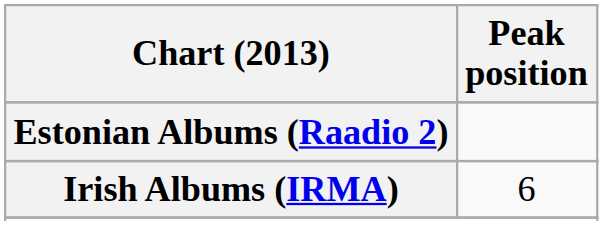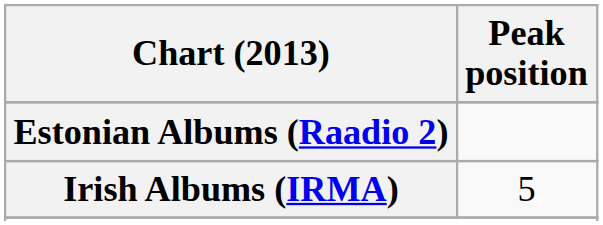Irish Albums (IRMA) | Peak position: 6 -> 5
